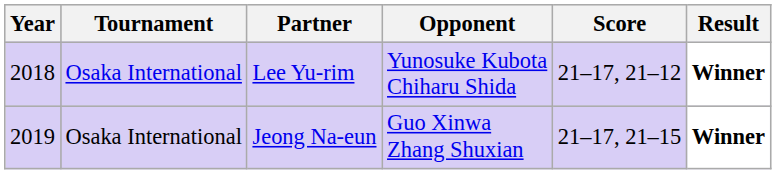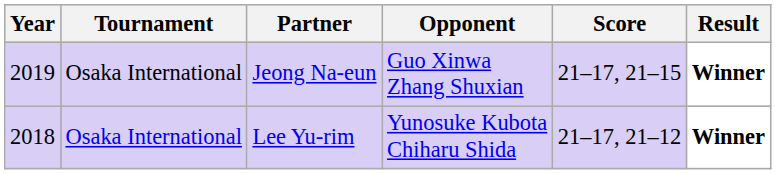rows swapped: Lee Yu-rim <-> Jeong Na-eun
